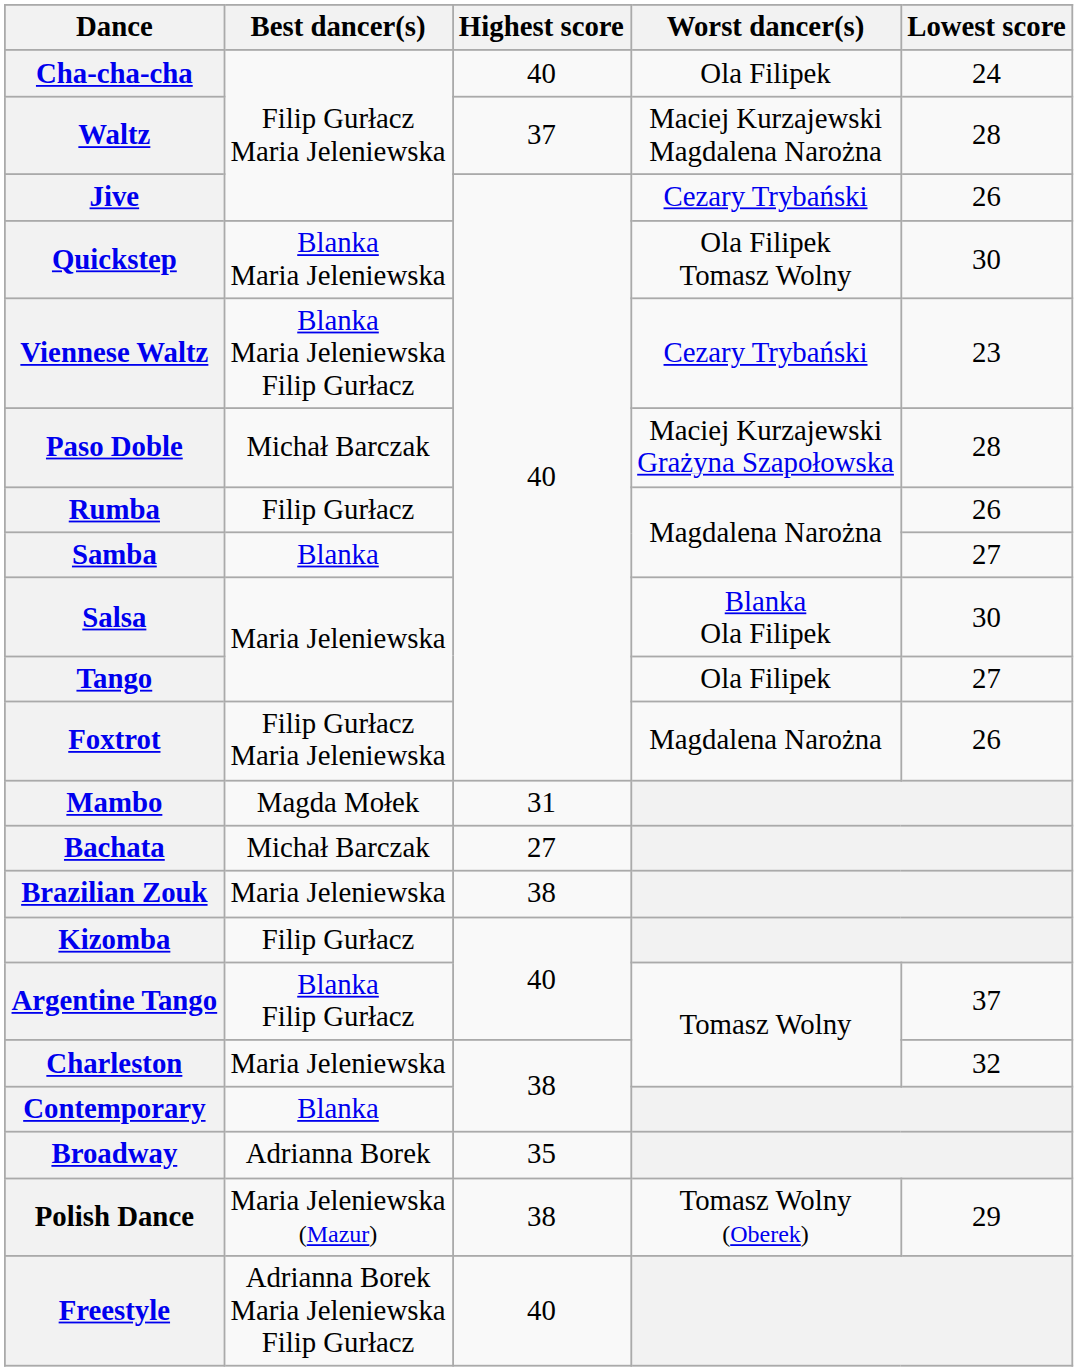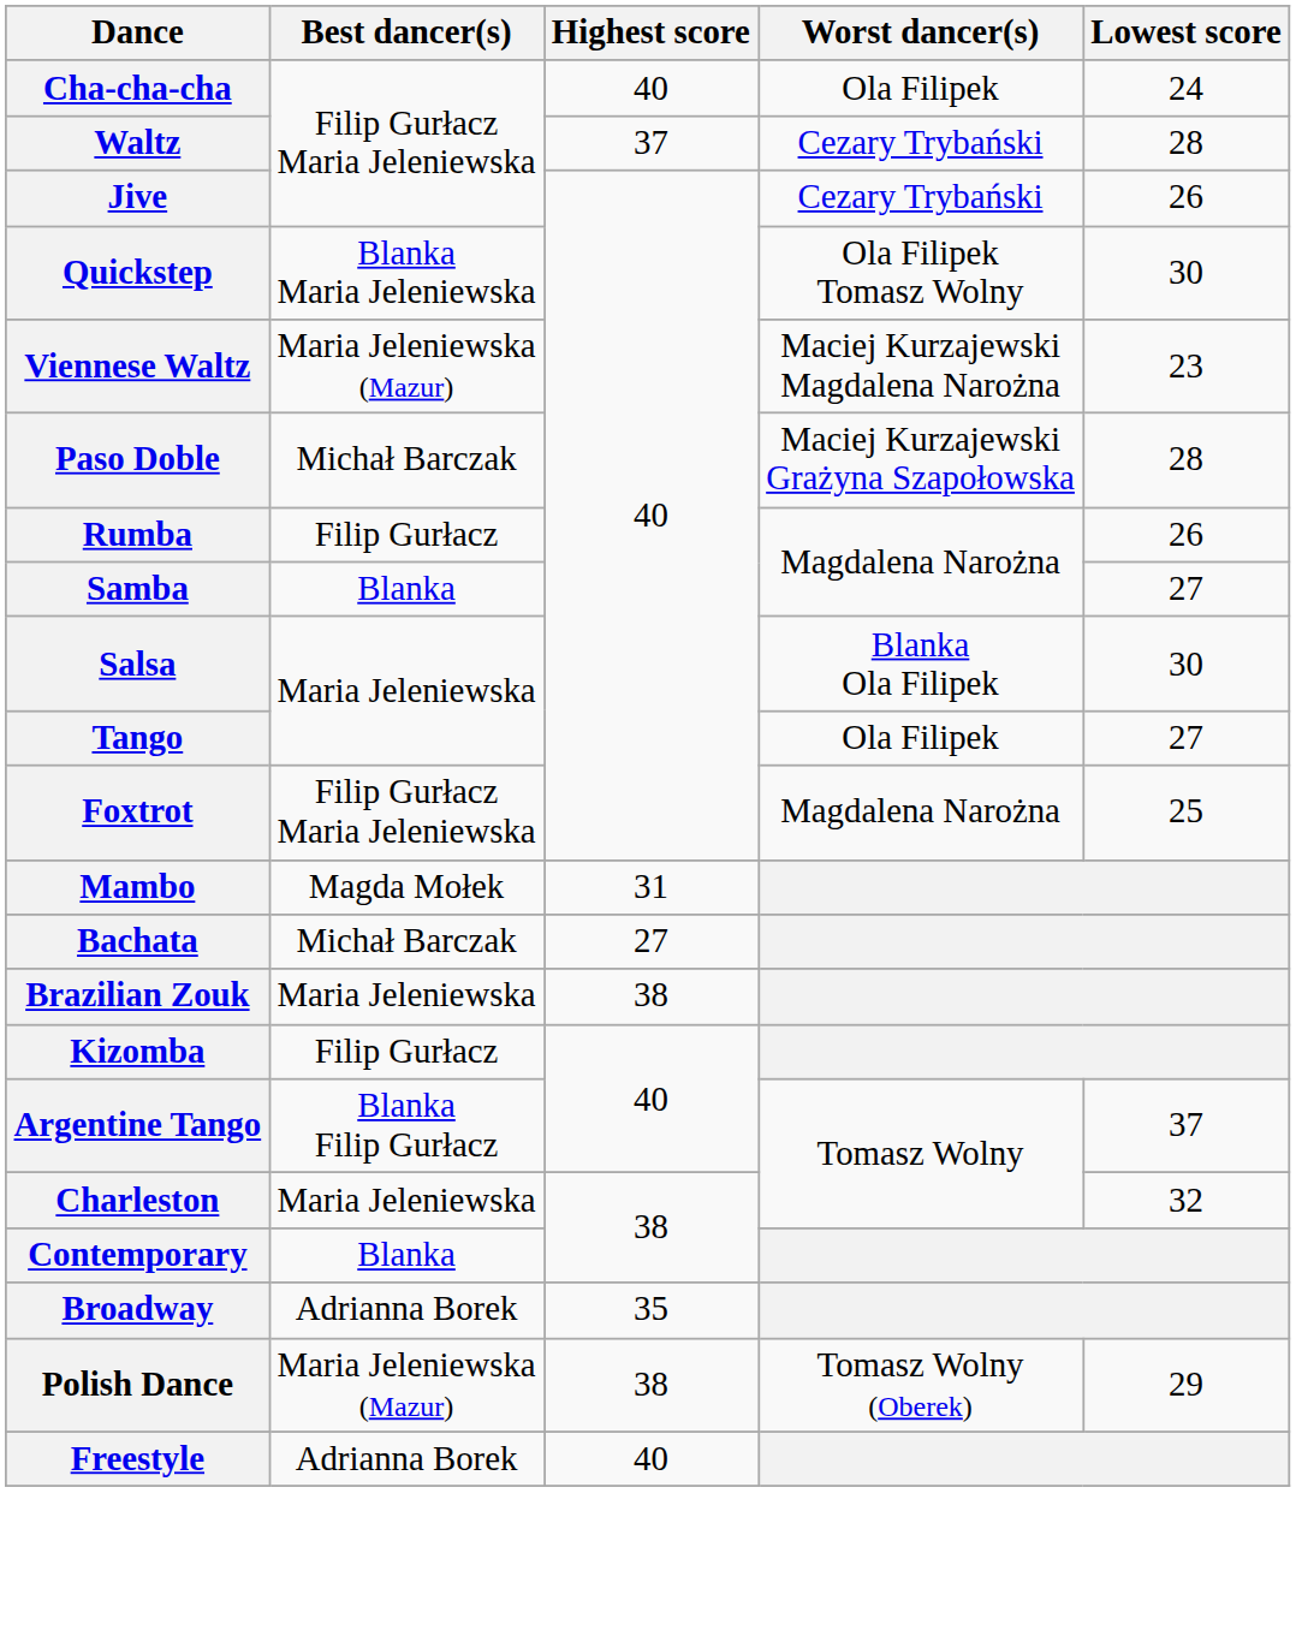Waltz | Worst dancer(s): Maciej Kurzajewski Magdalena Narożna -> Cezary Trybański
Viennese Waltz | Best dancer(s): Blanka Maria Jeleniewska Filip Gurłacz -> Maria Jeleniewska (Mazur)
Viennese Waltz | Worst dancer(s): Cezary Trybański -> Maciej Kurzajewski Magdalena Narożna
Foxtrot | Lowest score: 26 -> 25
Freestyle | Best dancer(s): Adrianna Borek Maria Jeleniewska Filip Gurłacz -> Adrianna Borek
